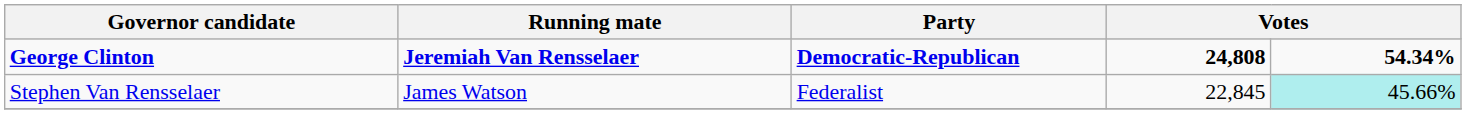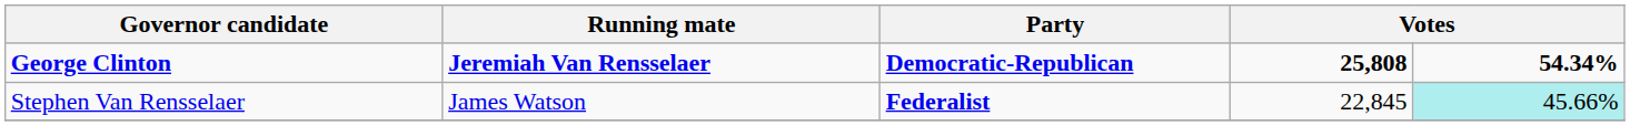George Clinton | column 4: 24,808 -> 25,808
Stephen Van Rensselaer | Party: normal -> bold
